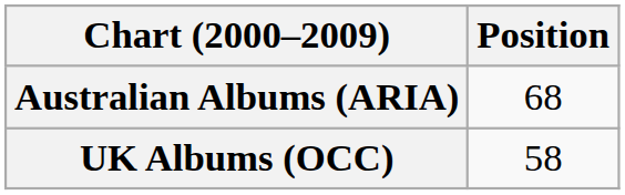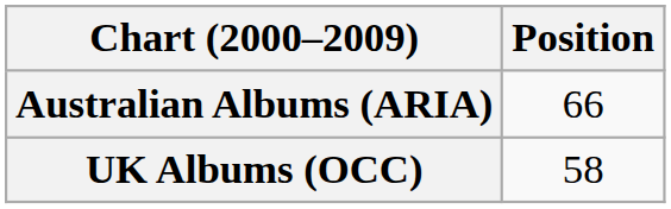Australian Albums (ARIA) | Position: 68 -> 66
